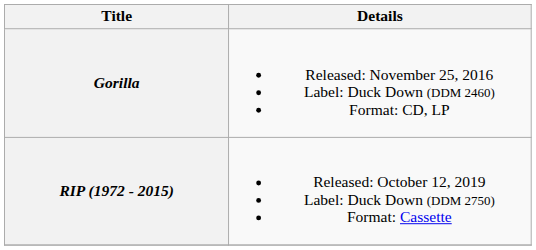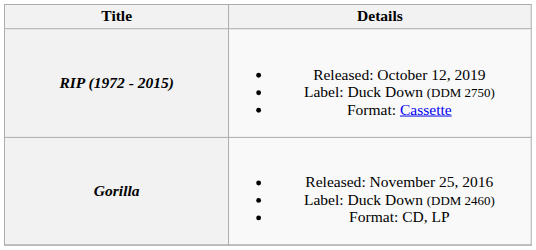rows swapped: Gorilla <-> RIP (1972 - 2015)
